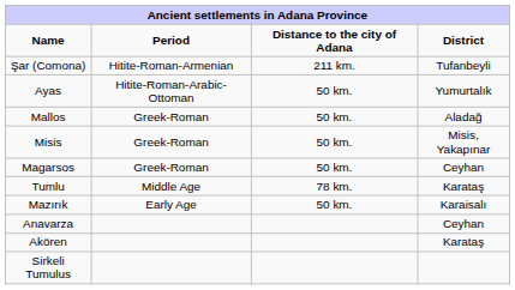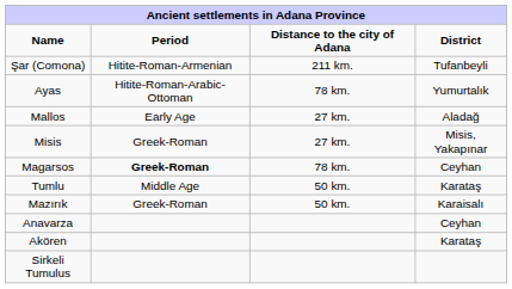Ayas | column 3: 50 km. -> 78 km.
Mallos | column 2: Greek-Roman -> Early Age
Mallos | column 3: 50 km. -> 27 km.
Misis | column 3: 50 km. -> 27 km.
Magarsos | column 2: normal -> bold
Magarsos | column 3: 50 km. -> 78 km.
Tumlu | column 3: 78 km. -> 50 km.
Mazırık | column 2: Early Age -> Greek-Roman
